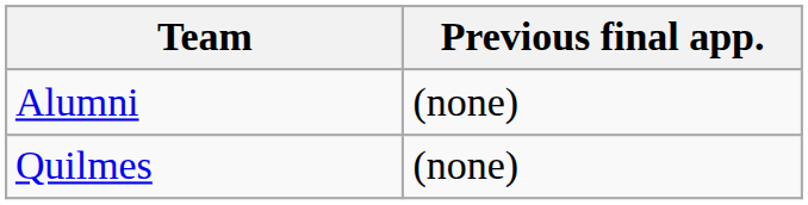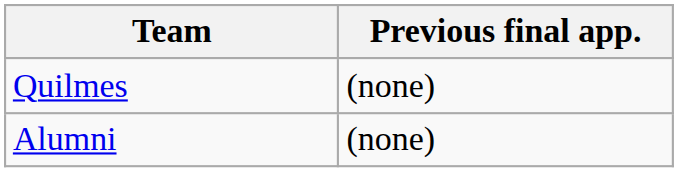rows swapped: Alumni <-> Quilmes
